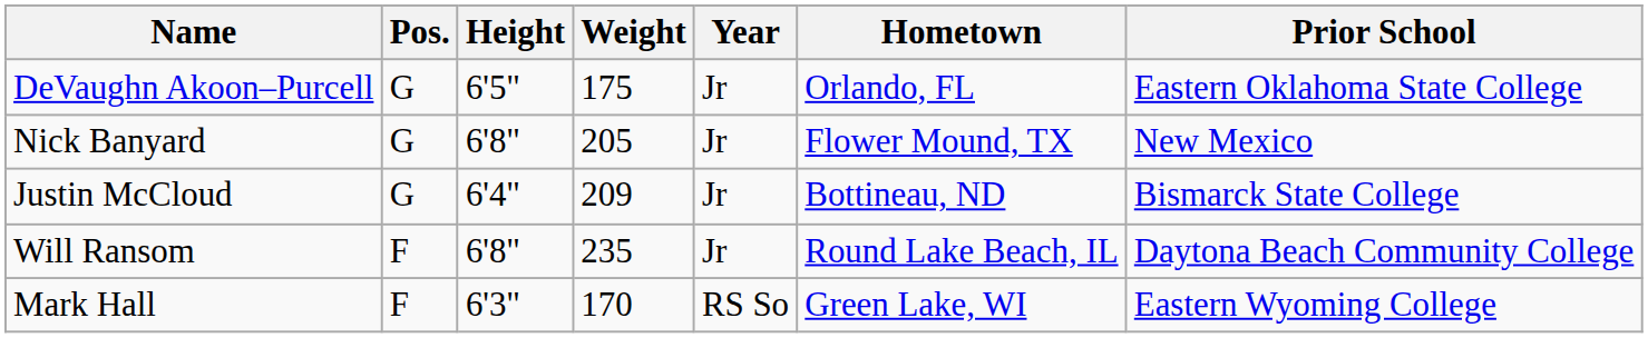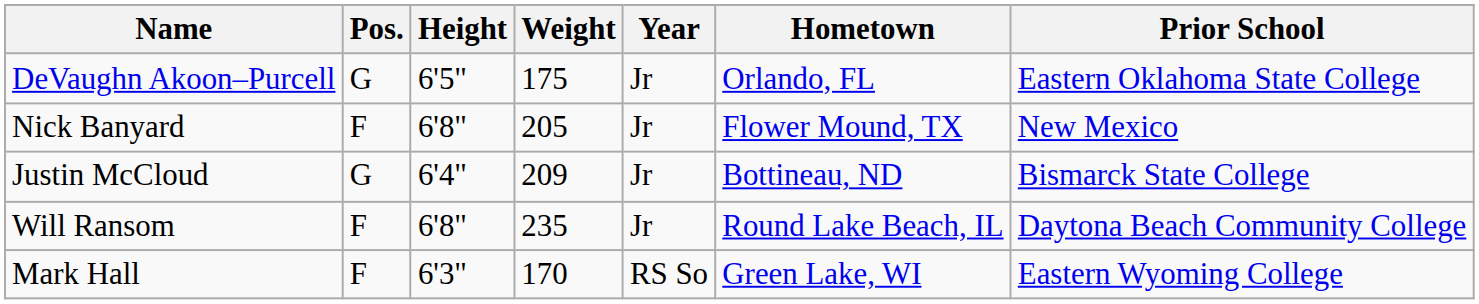Nick Banyard | Pos.: G -> F
